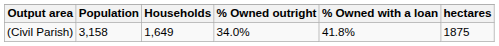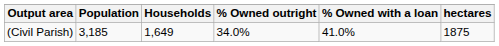(Civil Parish) | Population: 3,158 -> 3,185
(Civil Parish) | % Owned with a loan: 41.8% -> 41.0%
